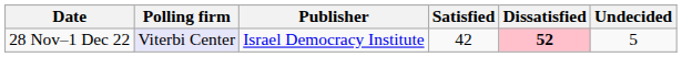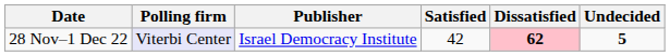28 Nov–1 Dec 22 | Dissatisfied: 52 -> 62
28 Nov–1 Dec 22 | Undecided: normal -> bold
